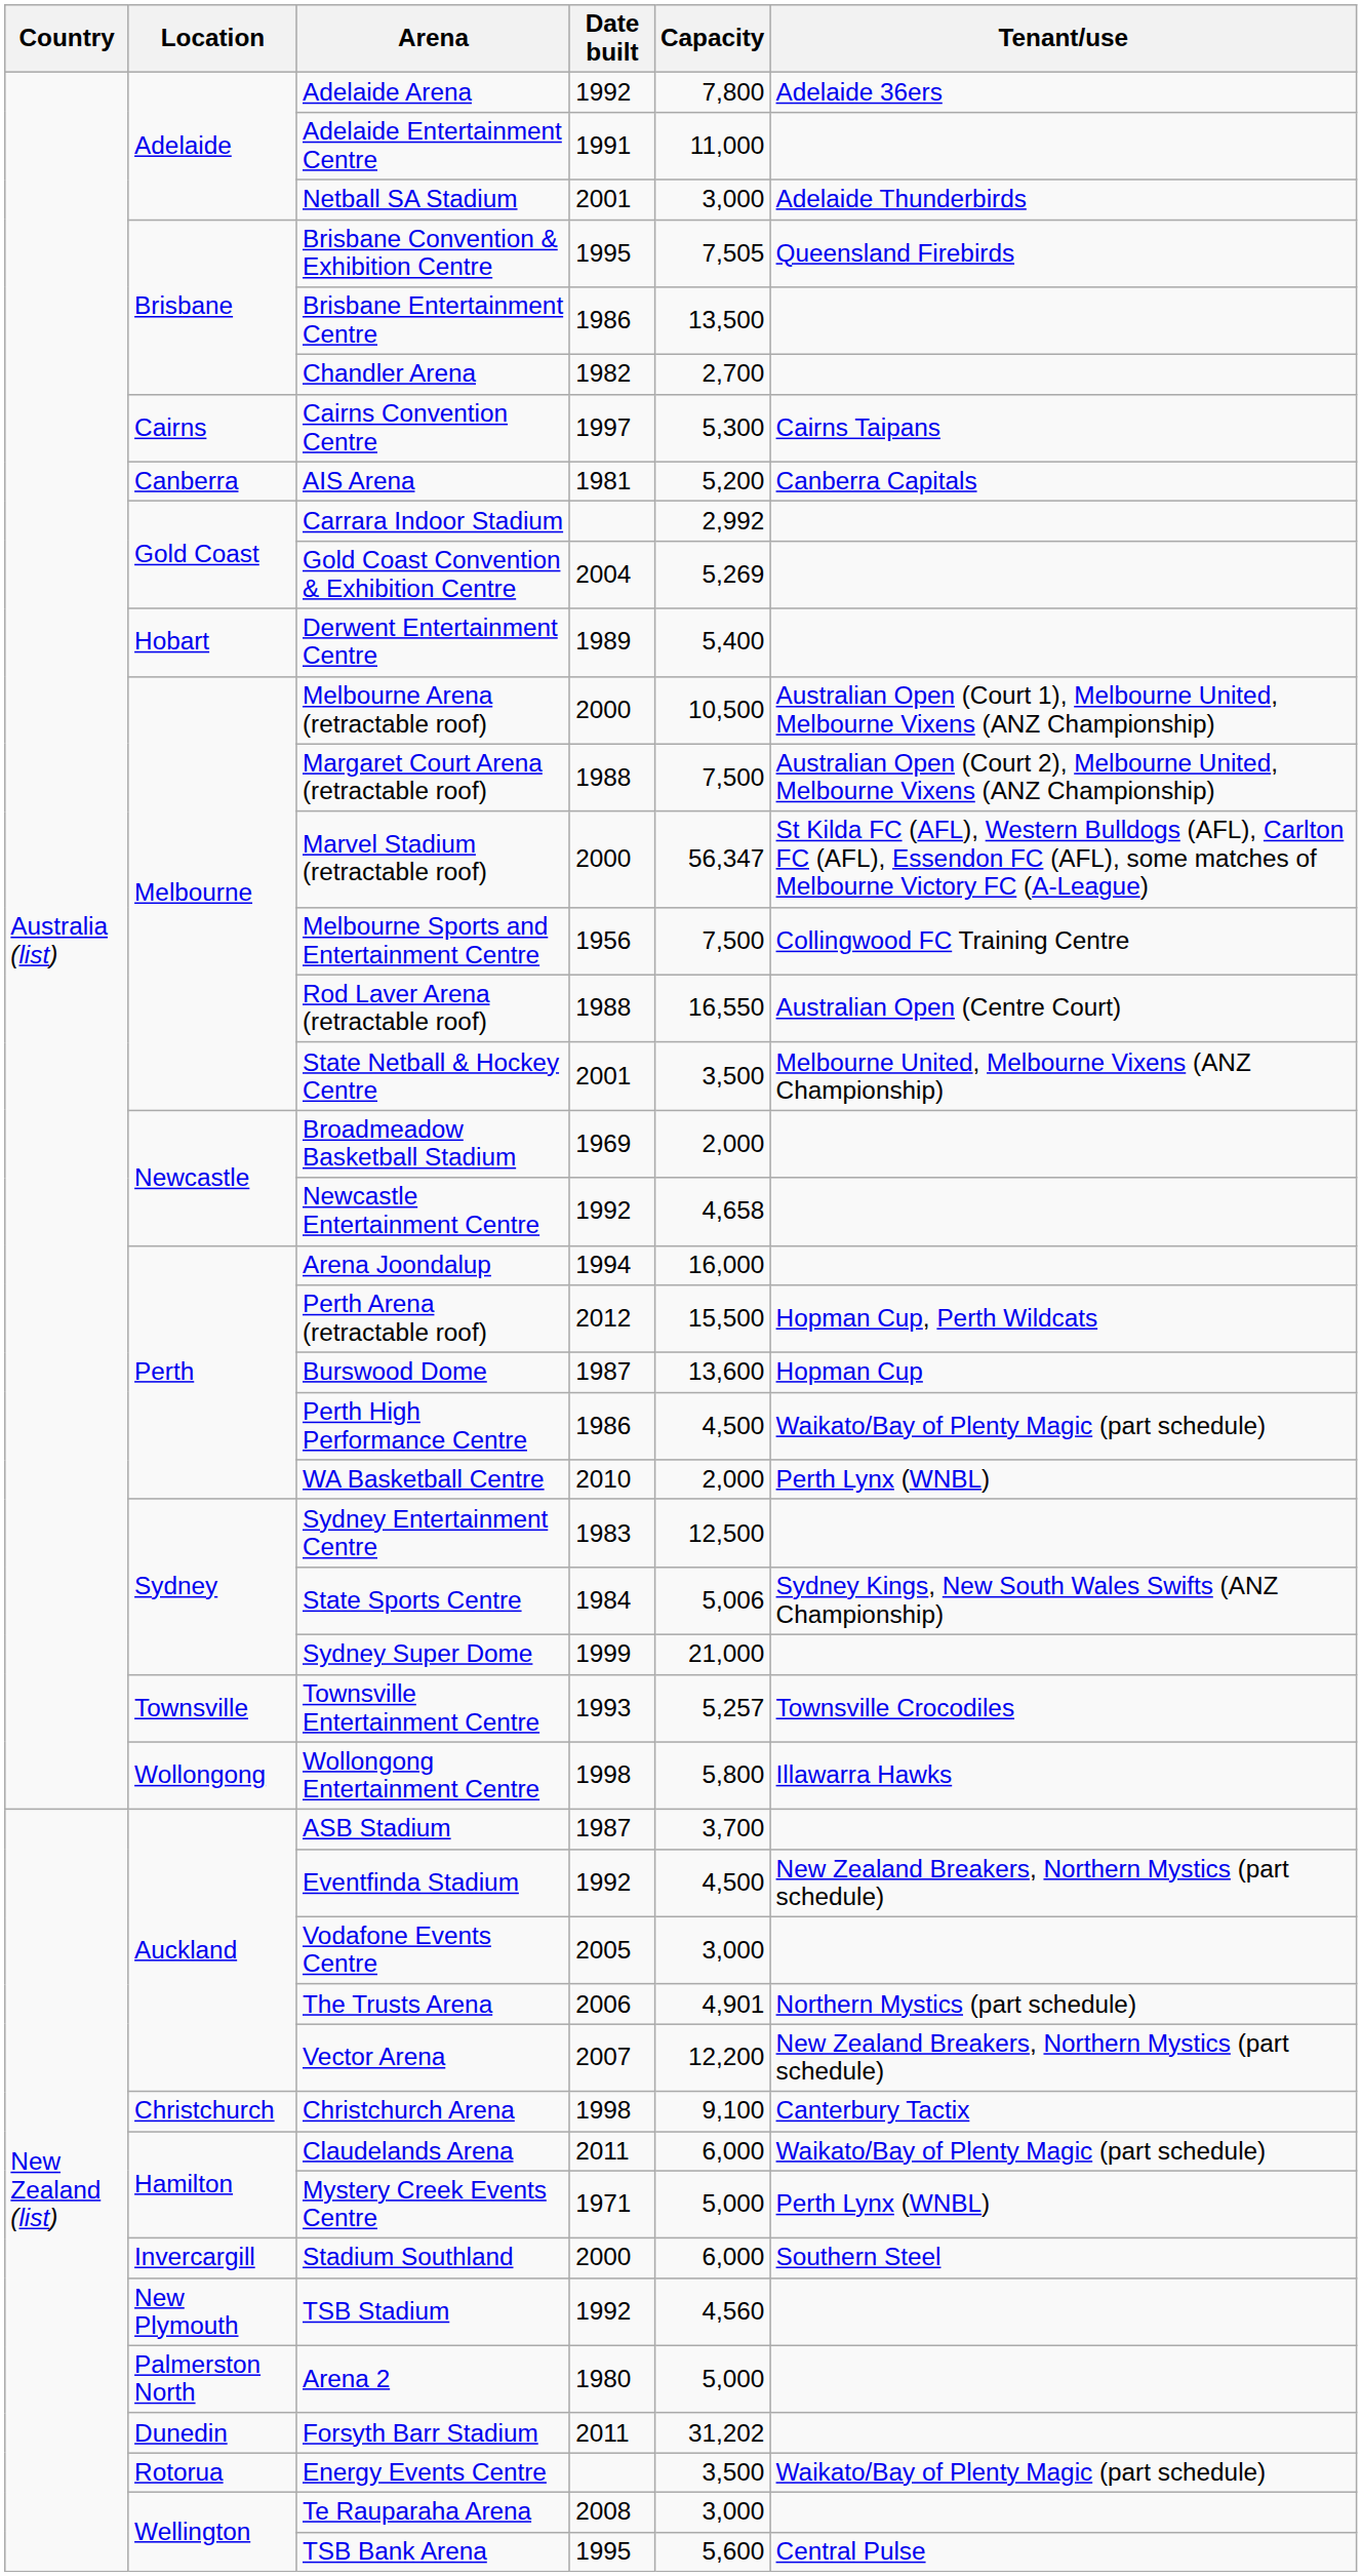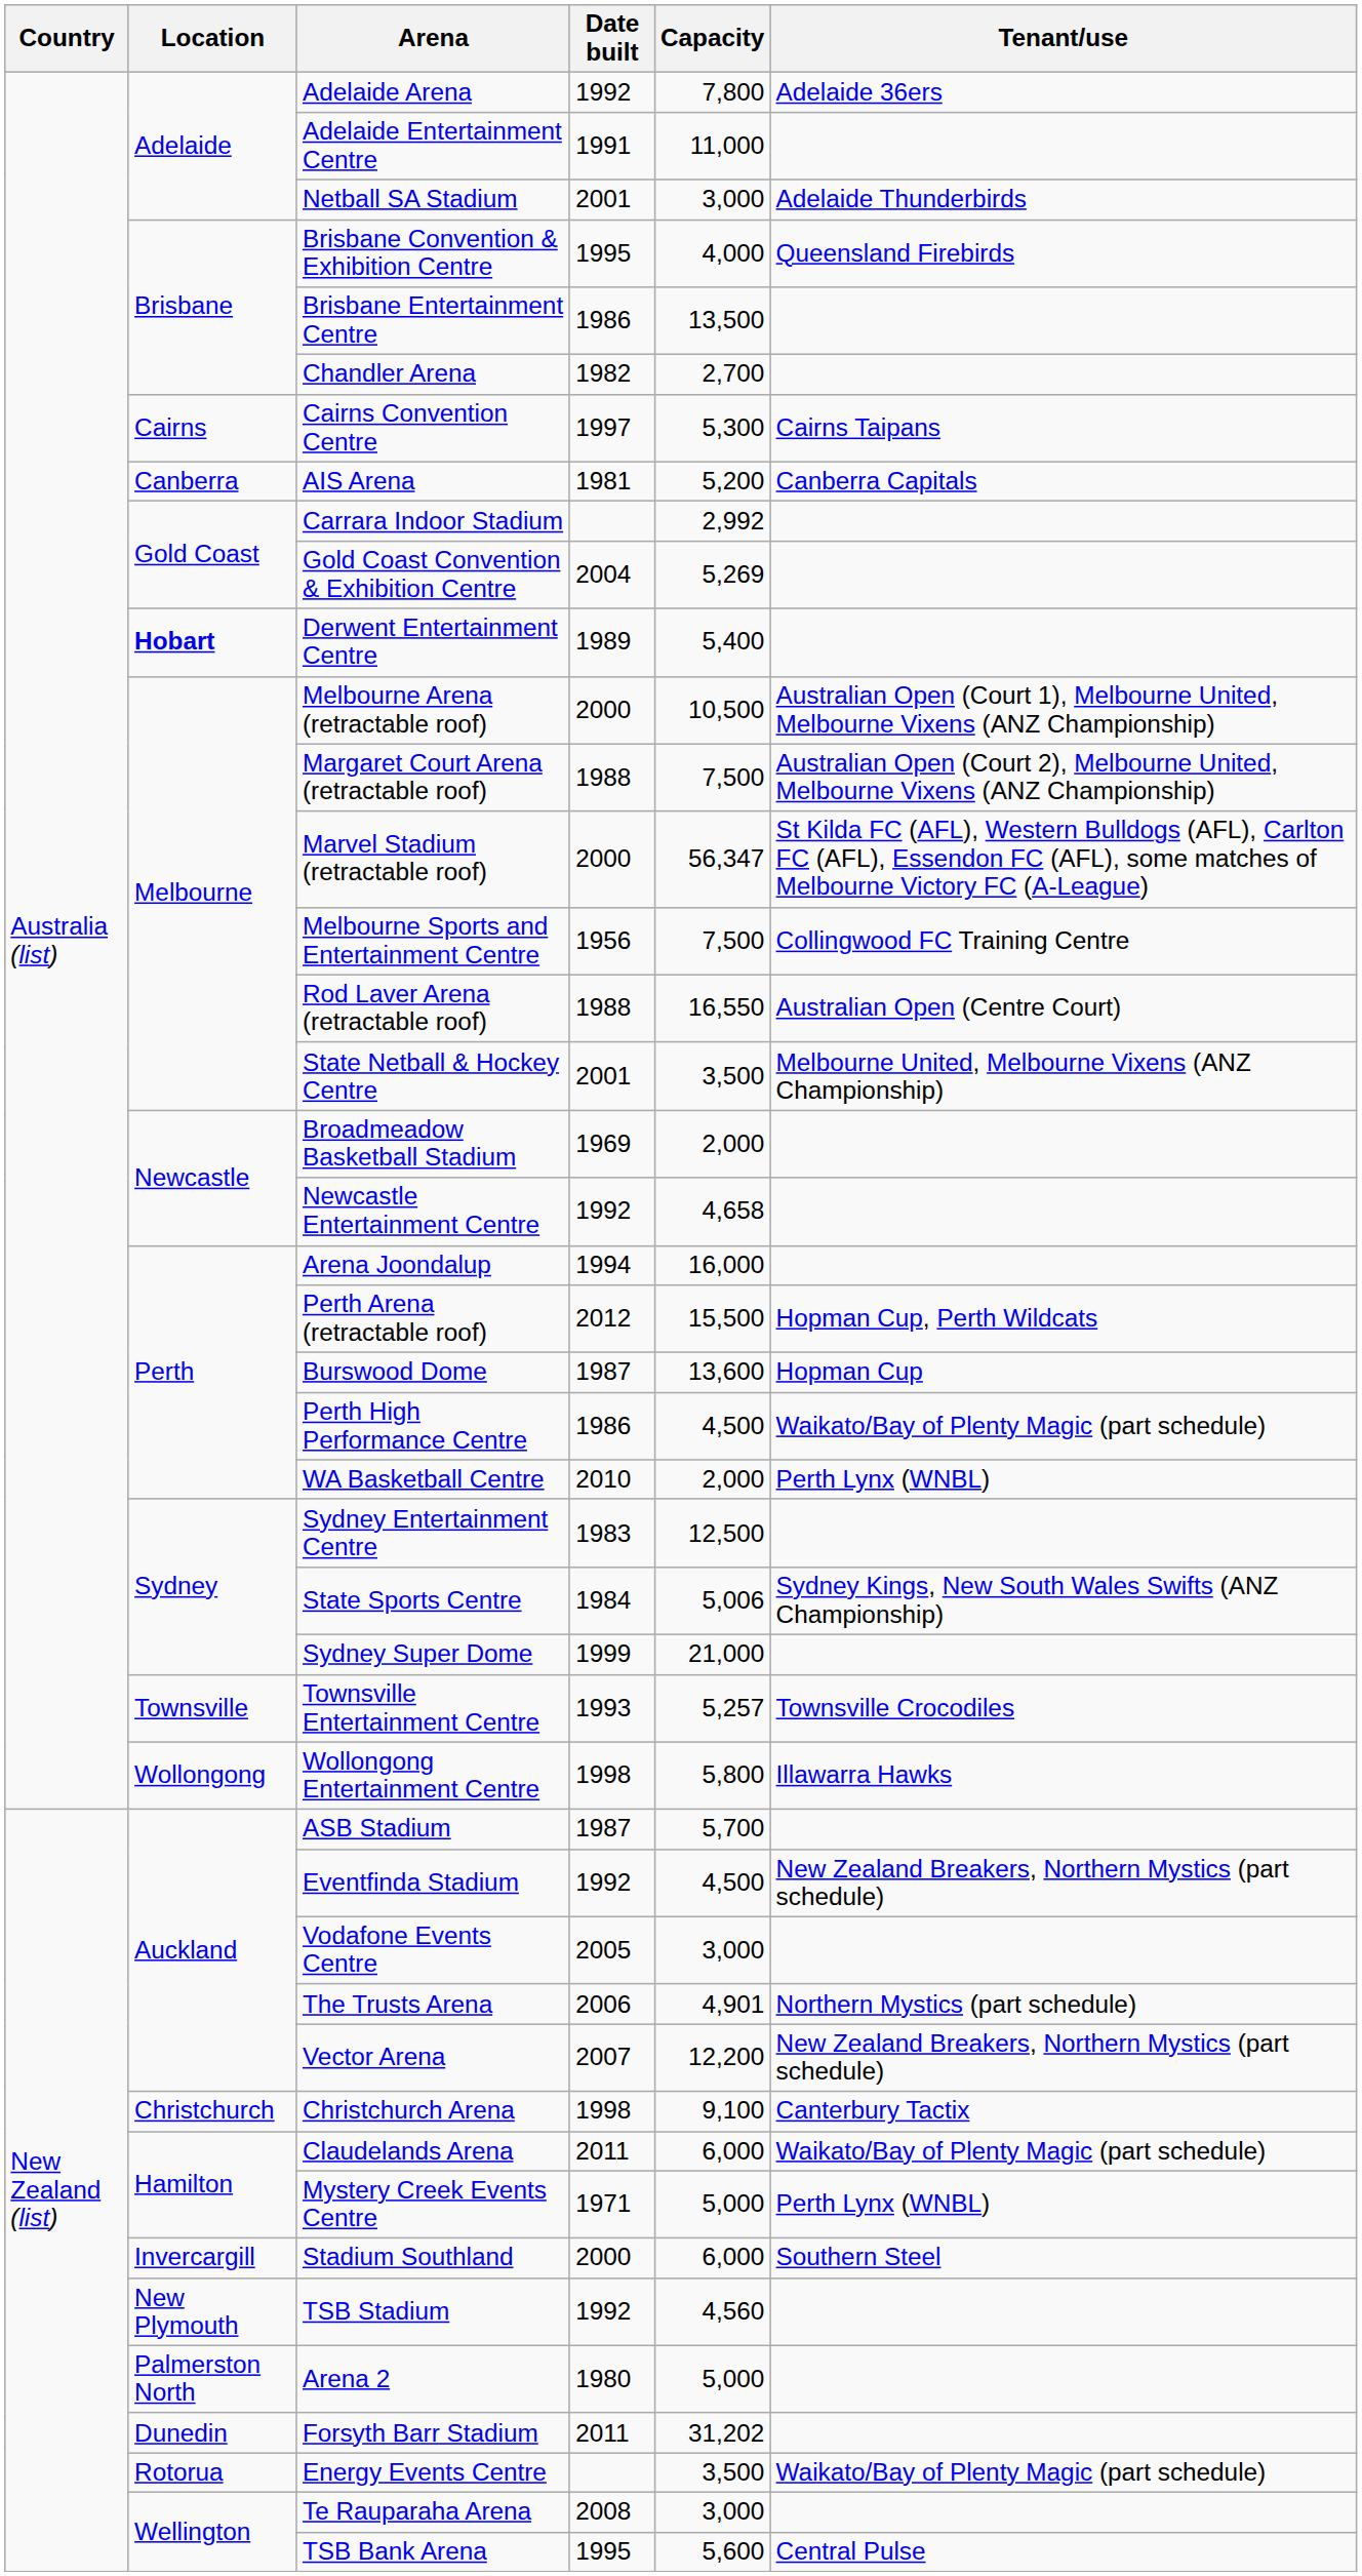Brisbane Convention & Exhibition Centre | Capacity: 7,505 -> 4,000
Derwent Entertainment Centre | Location: normal -> bold
ASB Stadium | Capacity: 3,700 -> 5,700
